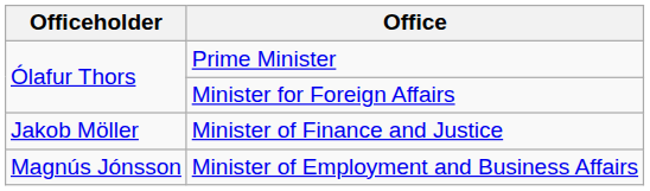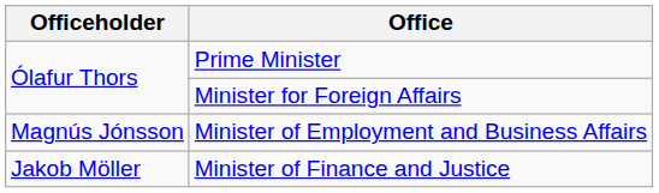rows swapped: Minister of Finance and Justice <-> Minister of Employment and Business Affairs
